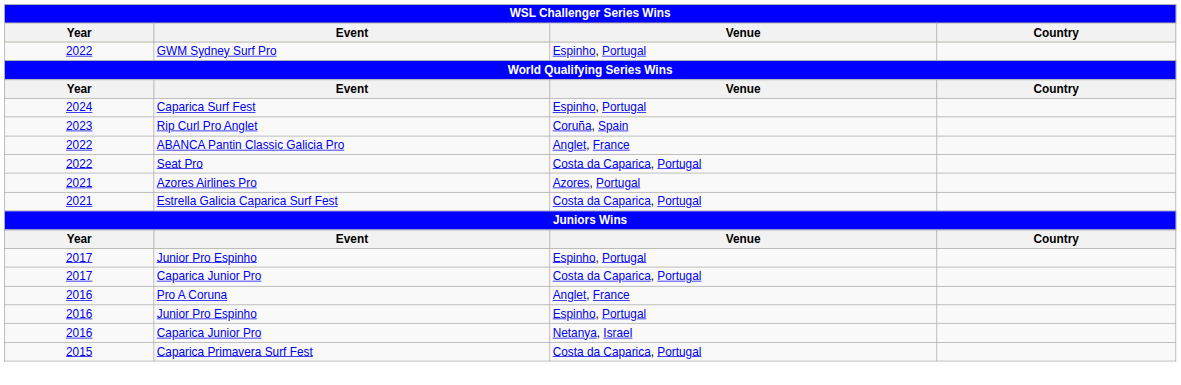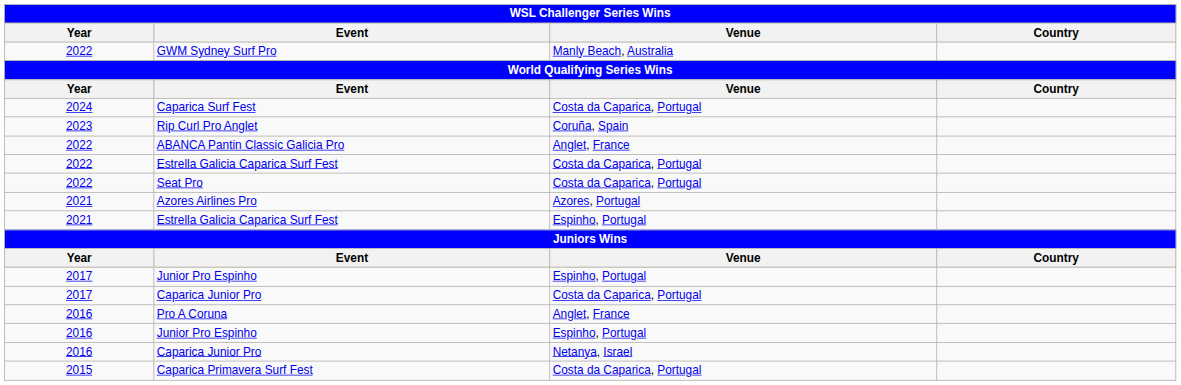GWM Sydney Surf Pro | Venue: Espinho, Portugal -> Manly Beach, Australia
Caparica Surf Fest | Venue: Espinho, Portugal -> Costa da Caparica, Portugal
+ row: 2022 | Estrella Galicia Caparica Surf Fest | Costa da Caparica, Portugal
2021 / Estrella Galicia Caparica Surf Fest | Venue: Costa da Caparica, Portugal -> Espinho, Portugal
